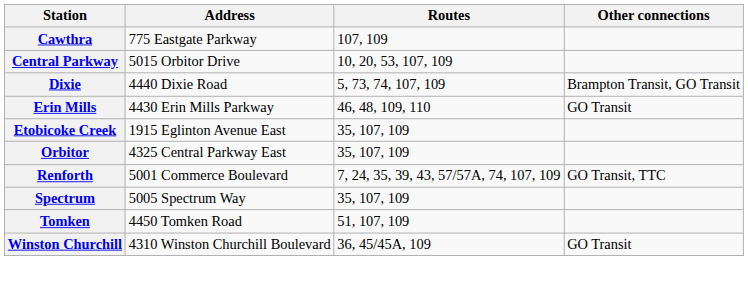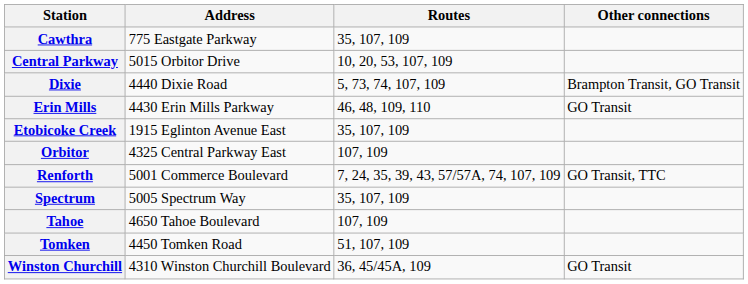Cawthra | Routes: 107, 109 -> 35, 107, 109
Orbitor | Routes: 35, 107, 109 -> 107, 109
+ row: Tahoe | 4650 Tahoe Boulevard | 107, 109
